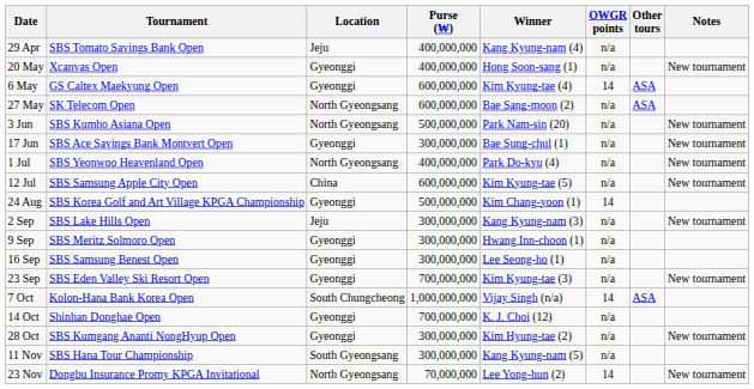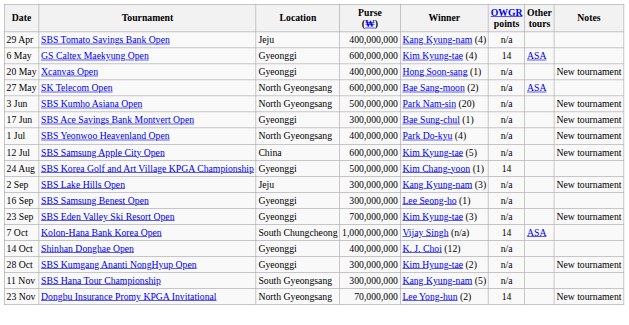rows swapped: 6 May <-> 20 May
- row: 9 Sep | SBS Meritz Solmoro Open | Gyeonggi | 300,000,000 | Hwang Inn-choon (1) | n/a
14 Oct | Purse (₩): 700,000,000 -> 400,000,000
